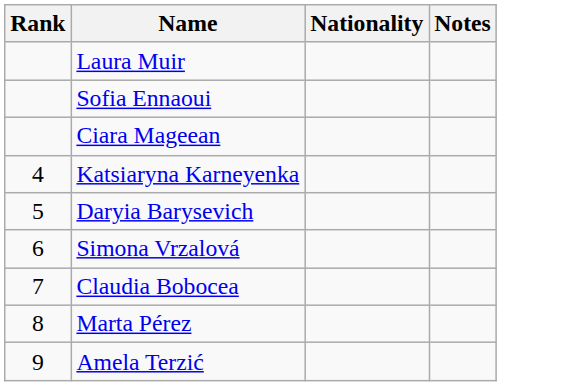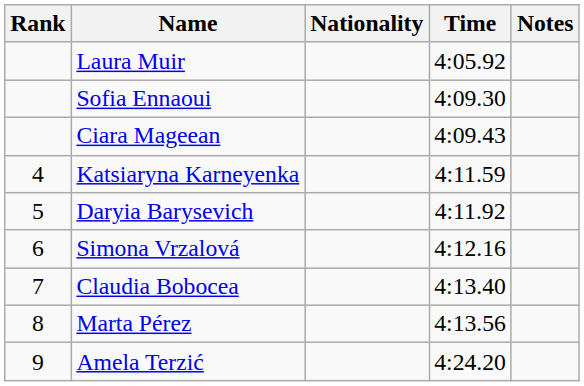+ column: Time | 4:05.92 | 4:09.30 | 4:09.43 | 4:11.59 | 4:11.92 | 4:12.16 | 4:13.40 | 4:13.56 | 4:24.20
